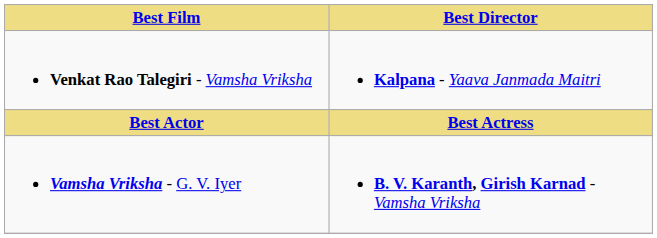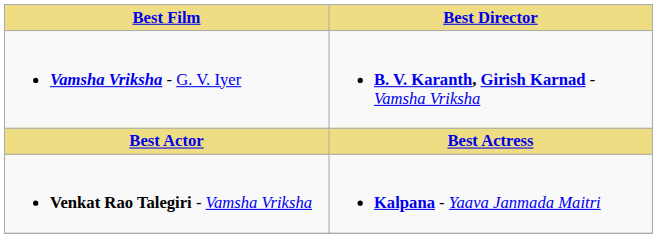rows swapped: Vamsha Vriksha - G. V. Iyer <-> Venkat Rao Talegiri - Vamsha Vriksha
